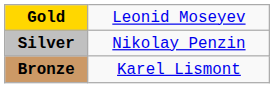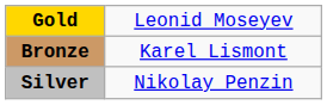rows swapped: Silver <-> Bronze
